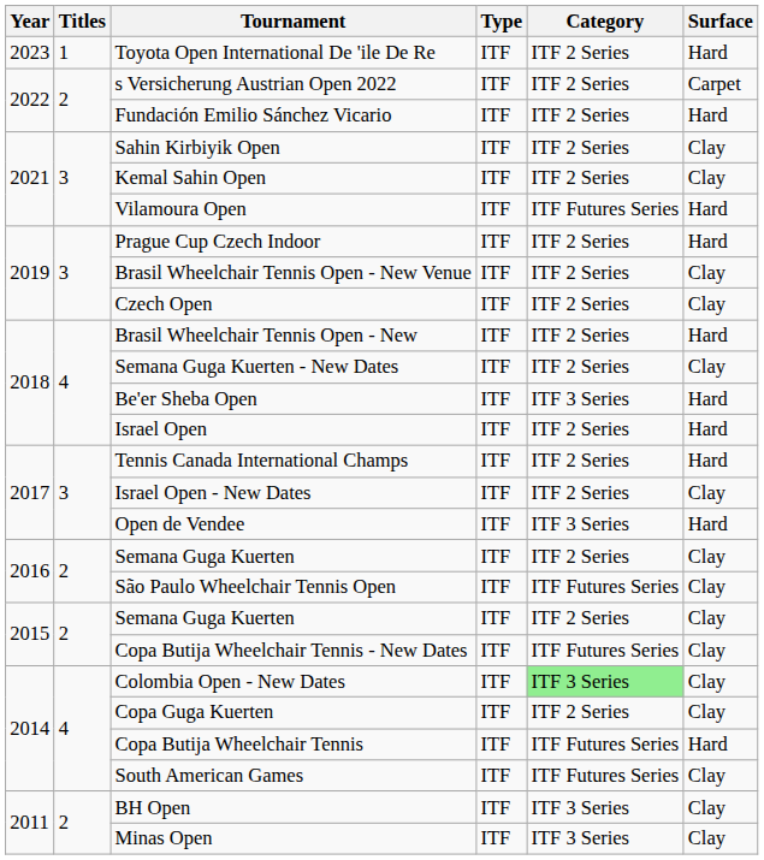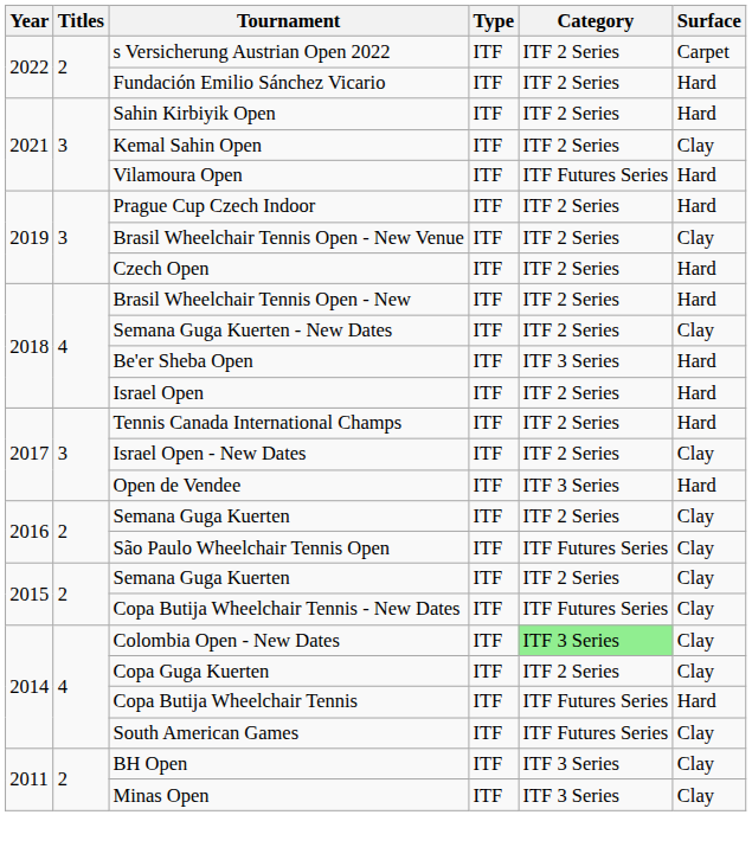- row: 2023 | 1 | Toyota Open International De 'ile De Re | ITF | ITF 2 Series | Hard
Sahin Kirbiyik Open | Surface: Clay -> Hard
Czech Open | Surface: Clay -> Hard
